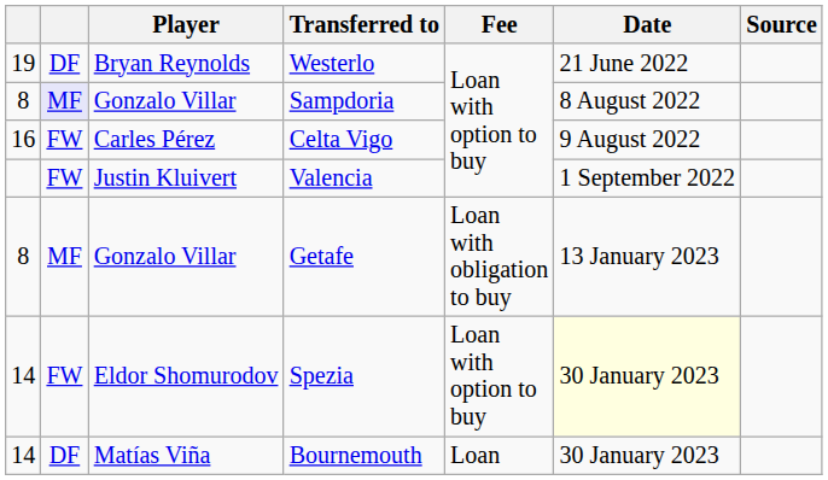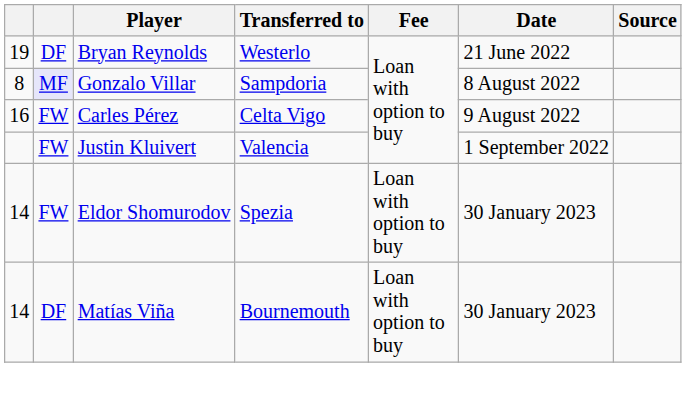- row: 8 | MF | Gonzalo Villar | Getafe | Loan with obligation to buy | 13 January 2023
Spezia | Date: lightyellow background -> no background
Bournemouth | Fee: Loan -> Loan with option to buy
